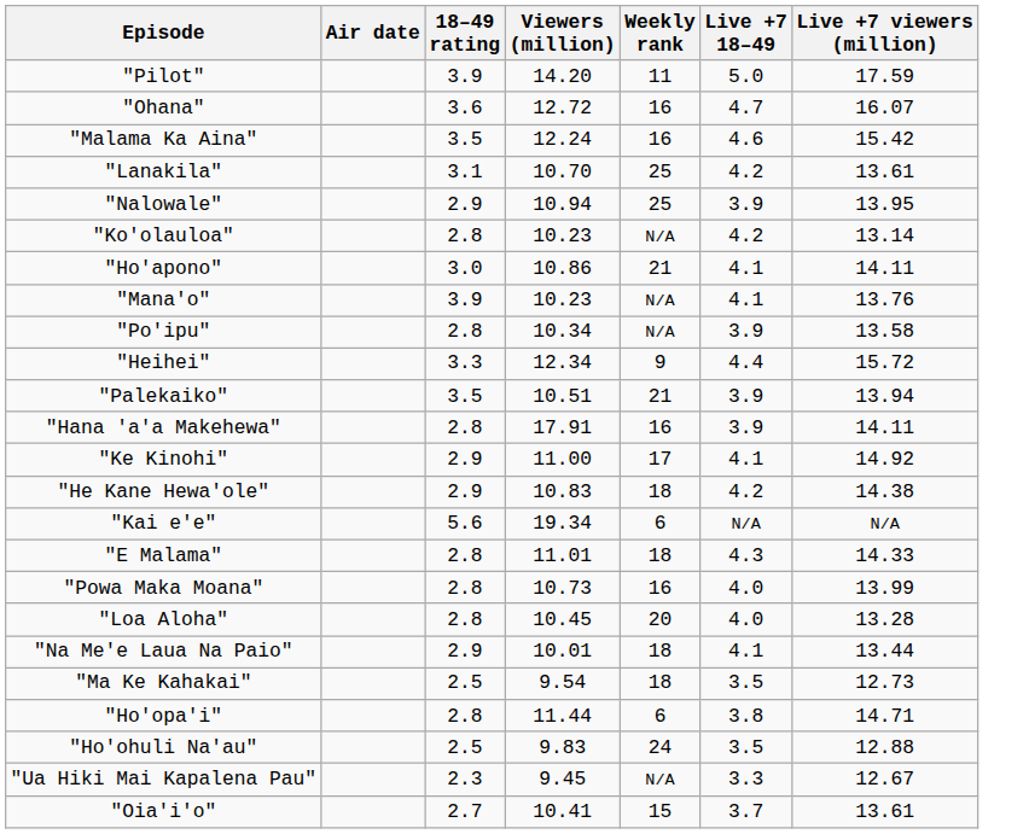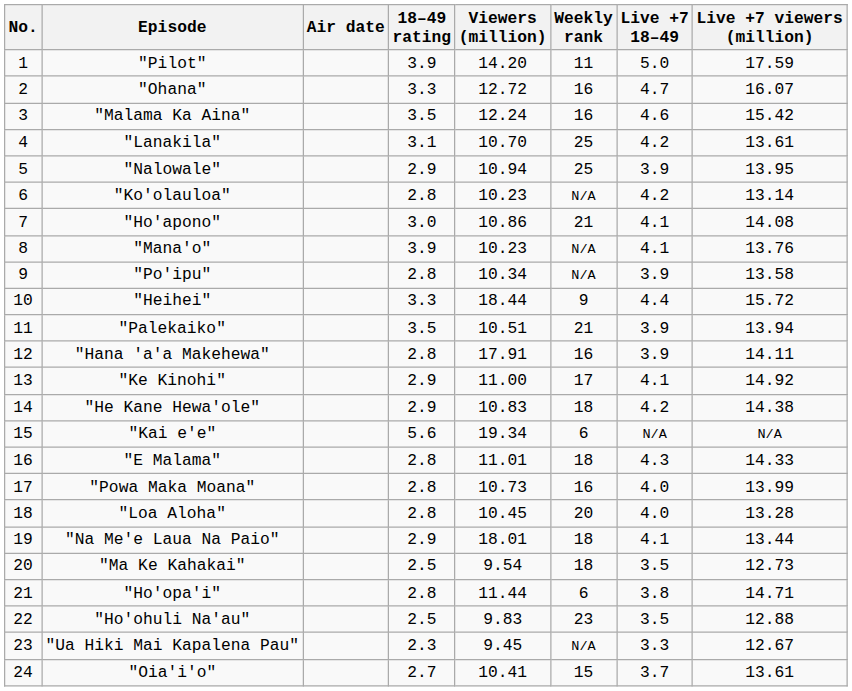+ column: No. | 1 | 2 | 3 | 4 | 5 | 6 | 7 | 8 | 9 | 10 | 11 | 12 | 13 | 14 | 15 | 16 | 17 | 18 | 19 | 20 | 21 | 22 | 23 | 24
"Ohana" | 18–49 rating: 3.6 -> 3.3
"Ho'apono" | Live +7 viewers (million): 14.11 -> 14.08
"Heihei" | Viewers (million): 12.34 -> 18.44
"Na Me'e Laua Na Paio" | Viewers (million): 10.01 -> 18.01
"Ho'ohuli Na'au" | Weekly rank: 24 -> 23
